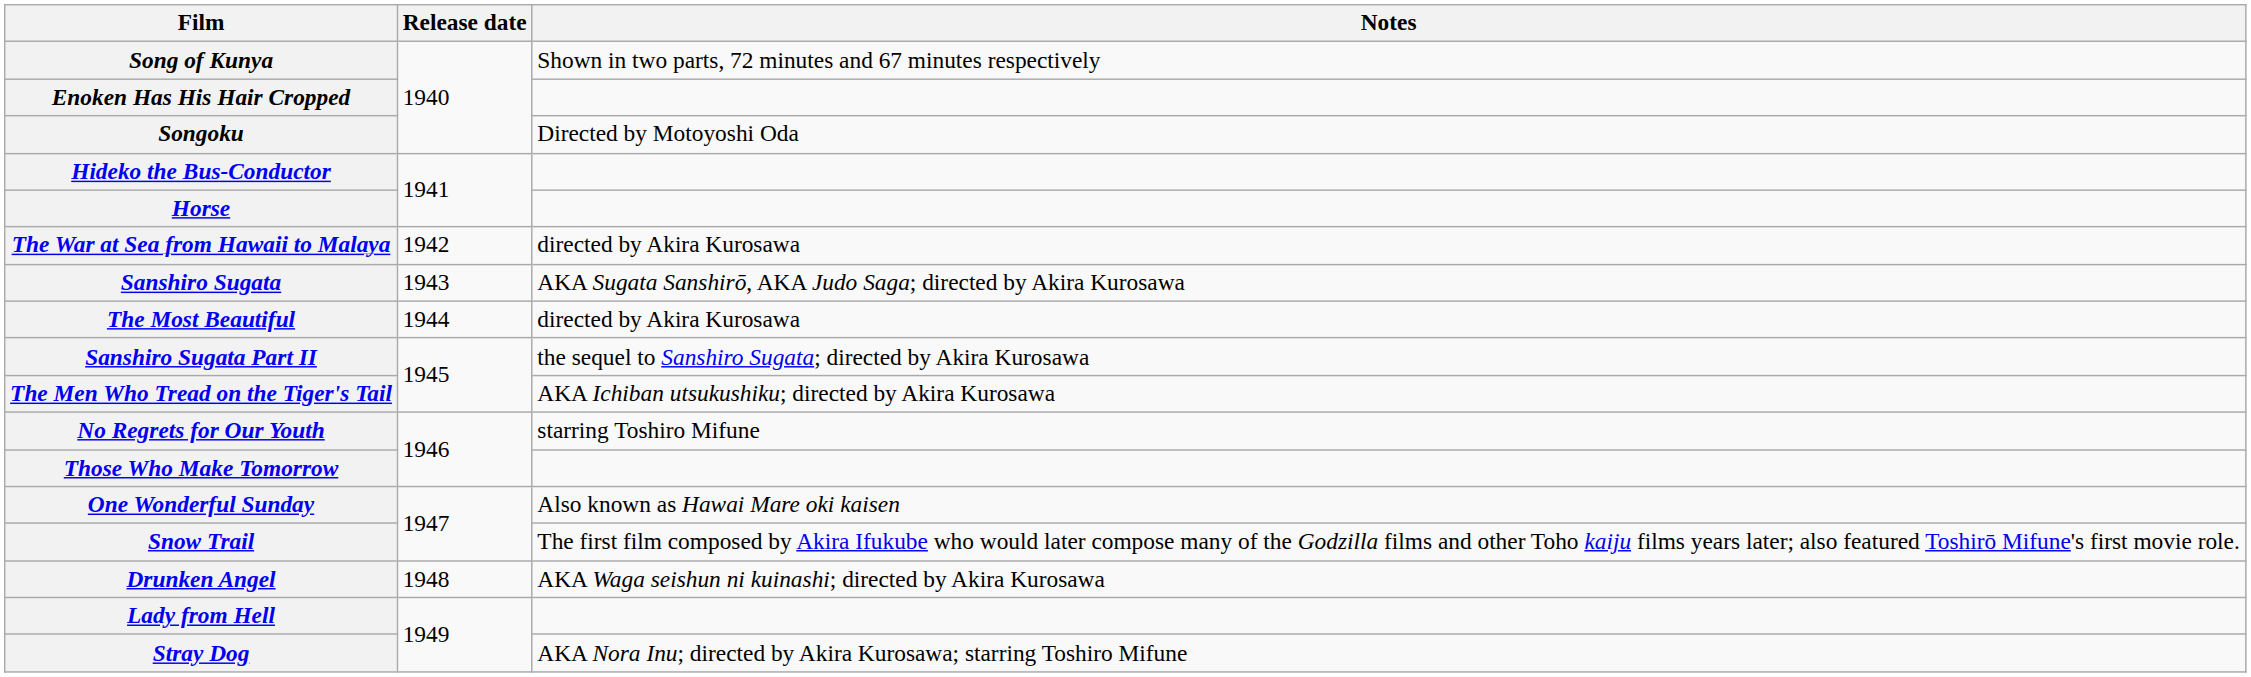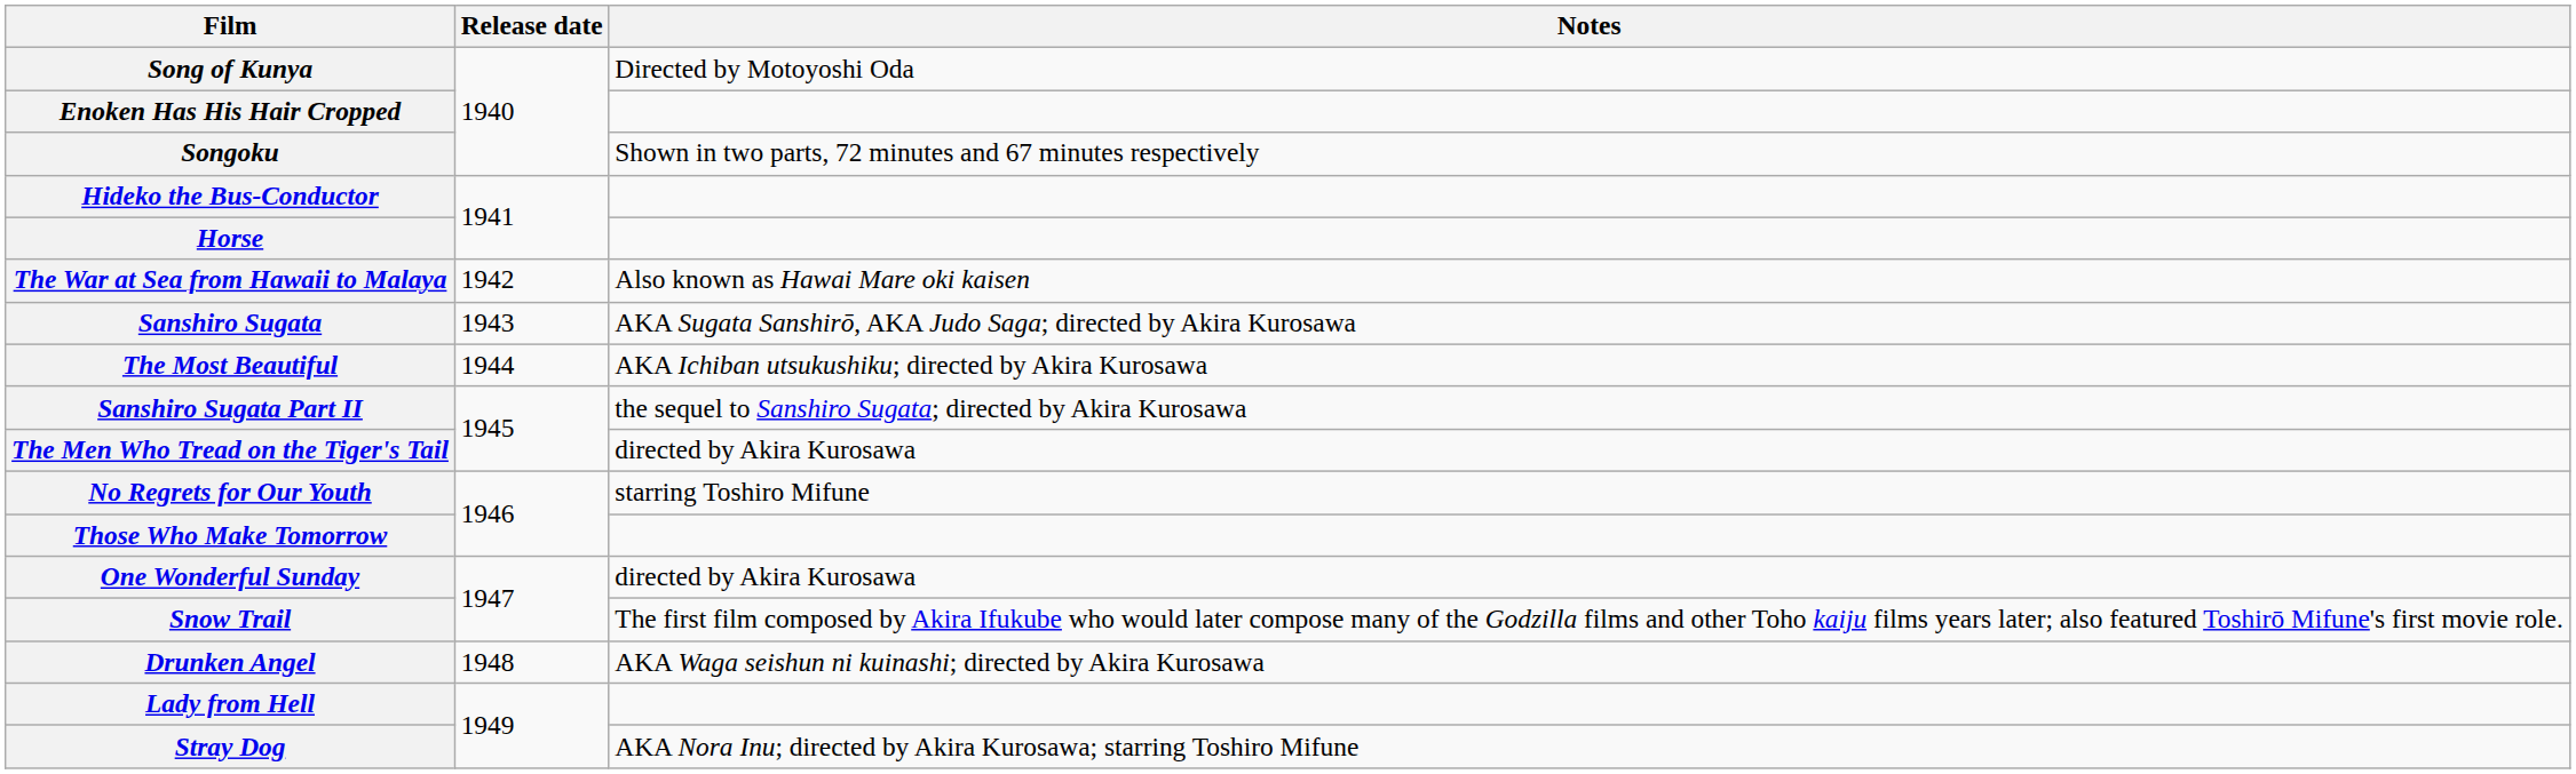Song of Kunya | Notes: Shown in two parts, 72 minutes and 67 minutes respectively -> Directed by Motoyoshi Oda
Songoku | Notes: Directed by Motoyoshi Oda -> Shown in two parts, 72 minutes and 67 minutes respectively
The War at Sea from Hawaii to Malaya | Notes: directed by Akira Kurosawa -> Also known as Hawai Mare oki kaisen
The Most Beautiful | Notes: directed by Akira Kurosawa -> AKA Ichiban utsukushiku; directed by Akira Kurosawa
The Men Who Tread on the Tiger's Tail | Notes: AKA Ichiban utsukushiku; directed by Akira Kurosawa -> directed by Akira Kurosawa
One Wonderful Sunday | Notes: Also known as Hawai Mare oki kaisen -> directed by Akira Kurosawa
